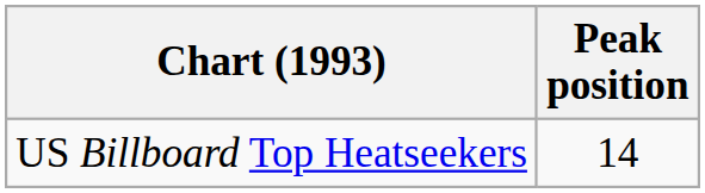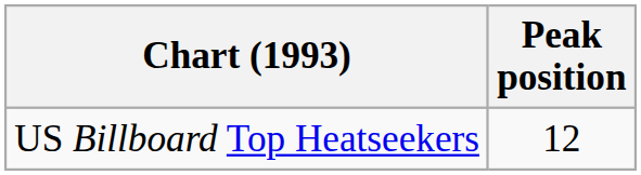US Billboard Top Heatseekers | Peak position: 14 -> 12
